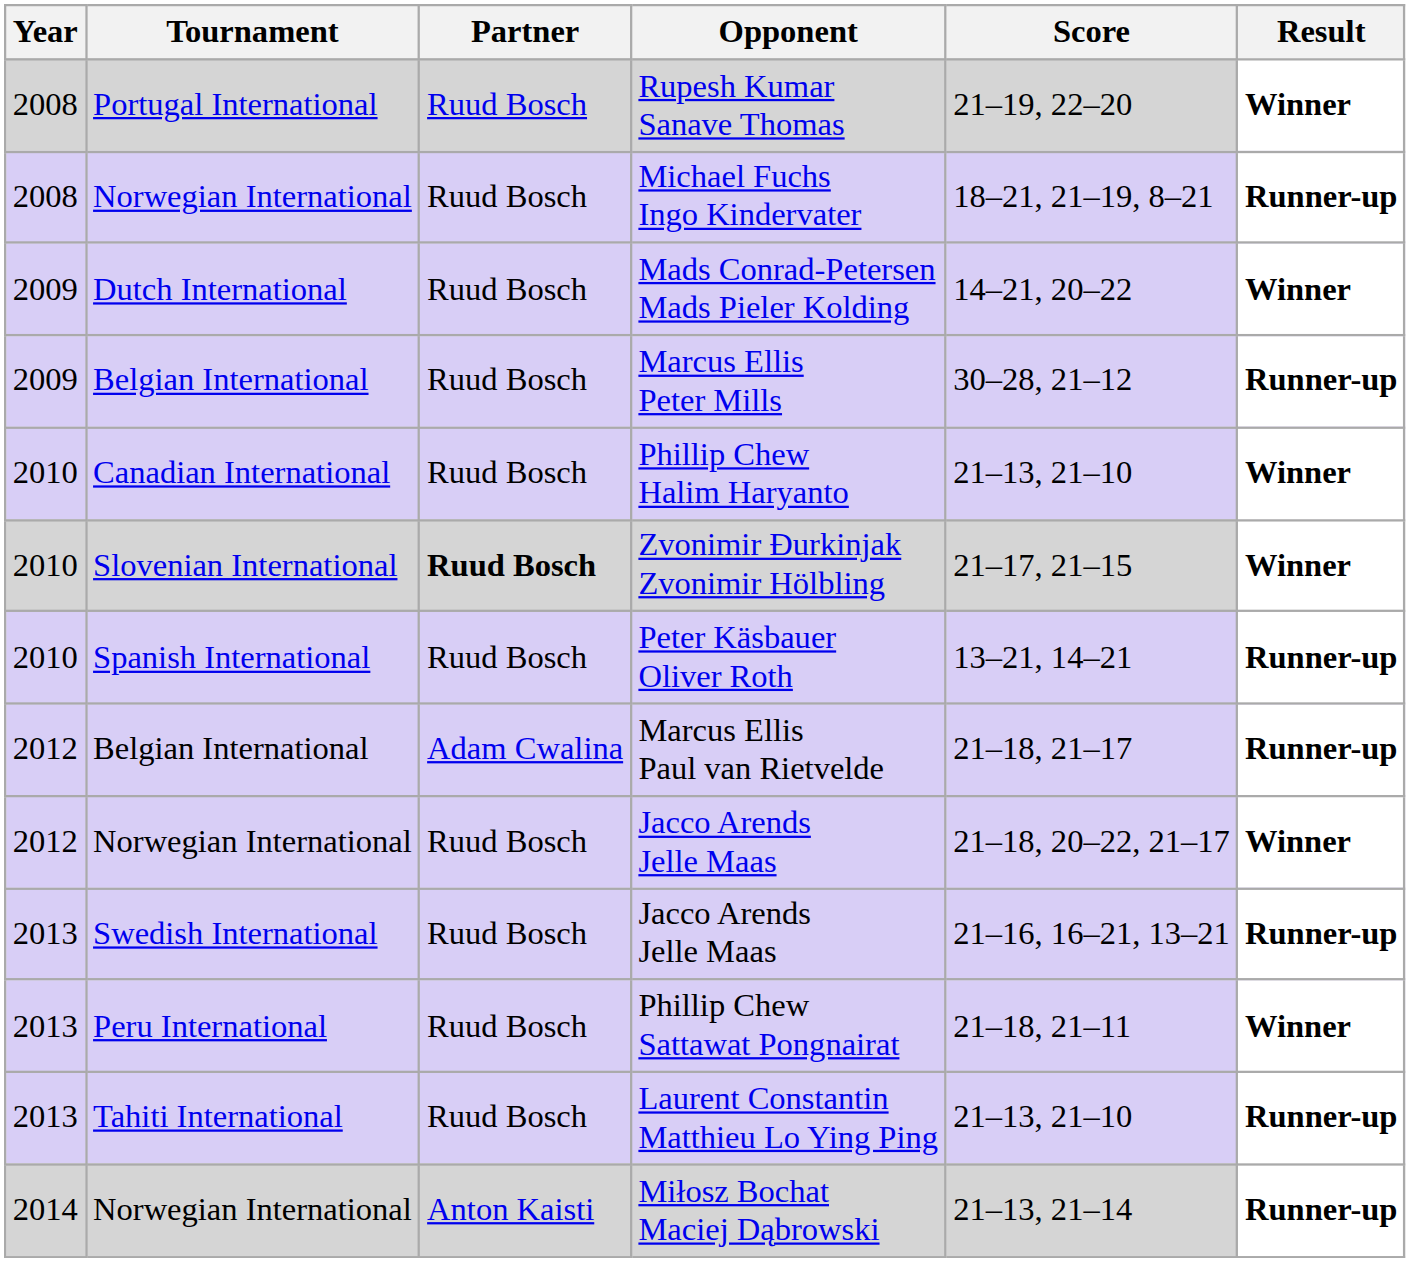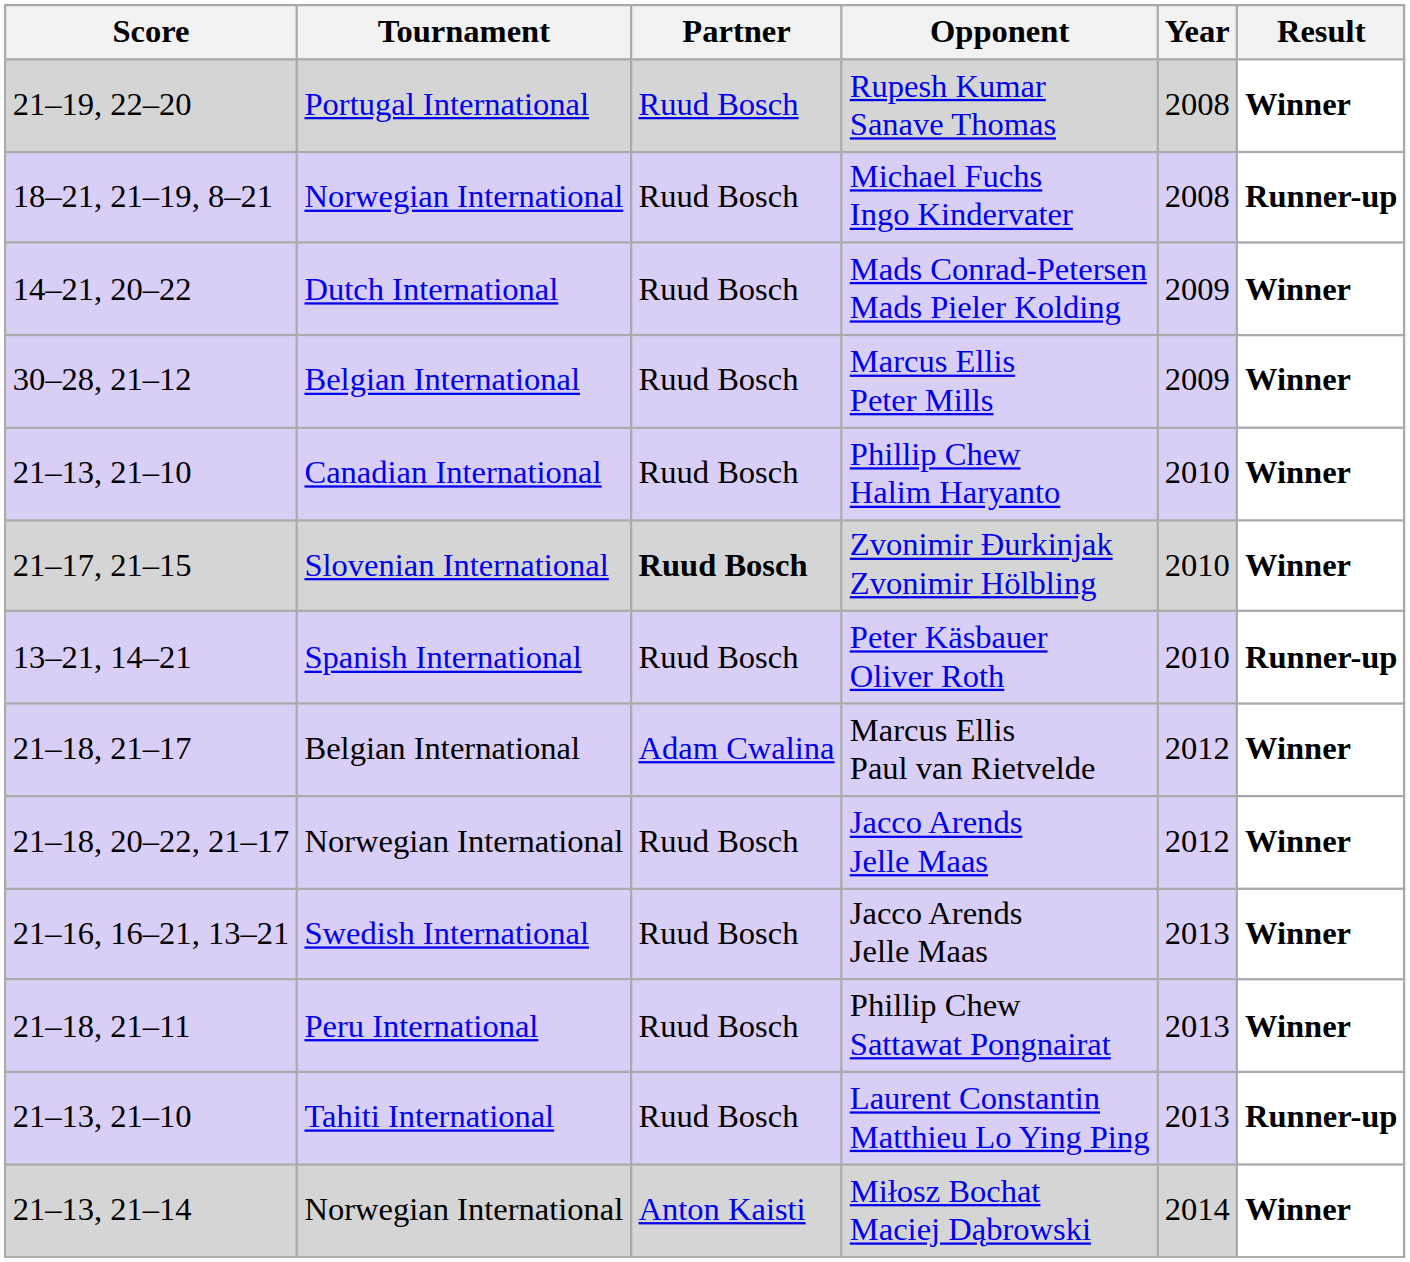columns swapped: Year <-> Score
Marcus Ellis Peter Mills | Result: Runner-up -> Winner
Marcus Ellis Paul van Rietvelde | Result: Runner-up -> Winner
Swedish International / Jacco Arends Jelle Maas | Result: Runner-up -> Winner
Miłosz Bochat Maciej Dąbrowski | Result: Runner-up -> Winner
